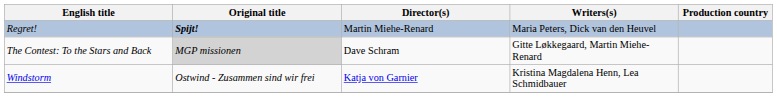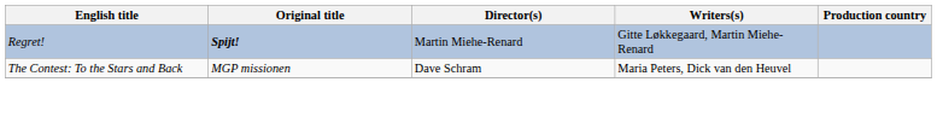Regret! | Writers(s): Maria Peters, Dick van den Heuvel -> Gitte Løkkegaard, Martin Miehe-Renard
The Contest: To the Stars and Back | Original title: lightgrey background -> no background
The Contest: To the Stars and Back | Writers(s): Gitte Løkkegaard, Martin Miehe-Renard -> Maria Peters, Dick van den Heuvel
- row: Windstorm | Ostwind - Zusammen sind wir frei | Katja von Garnier | Kristina Magdalena Henn, Lea Schmidbauer
